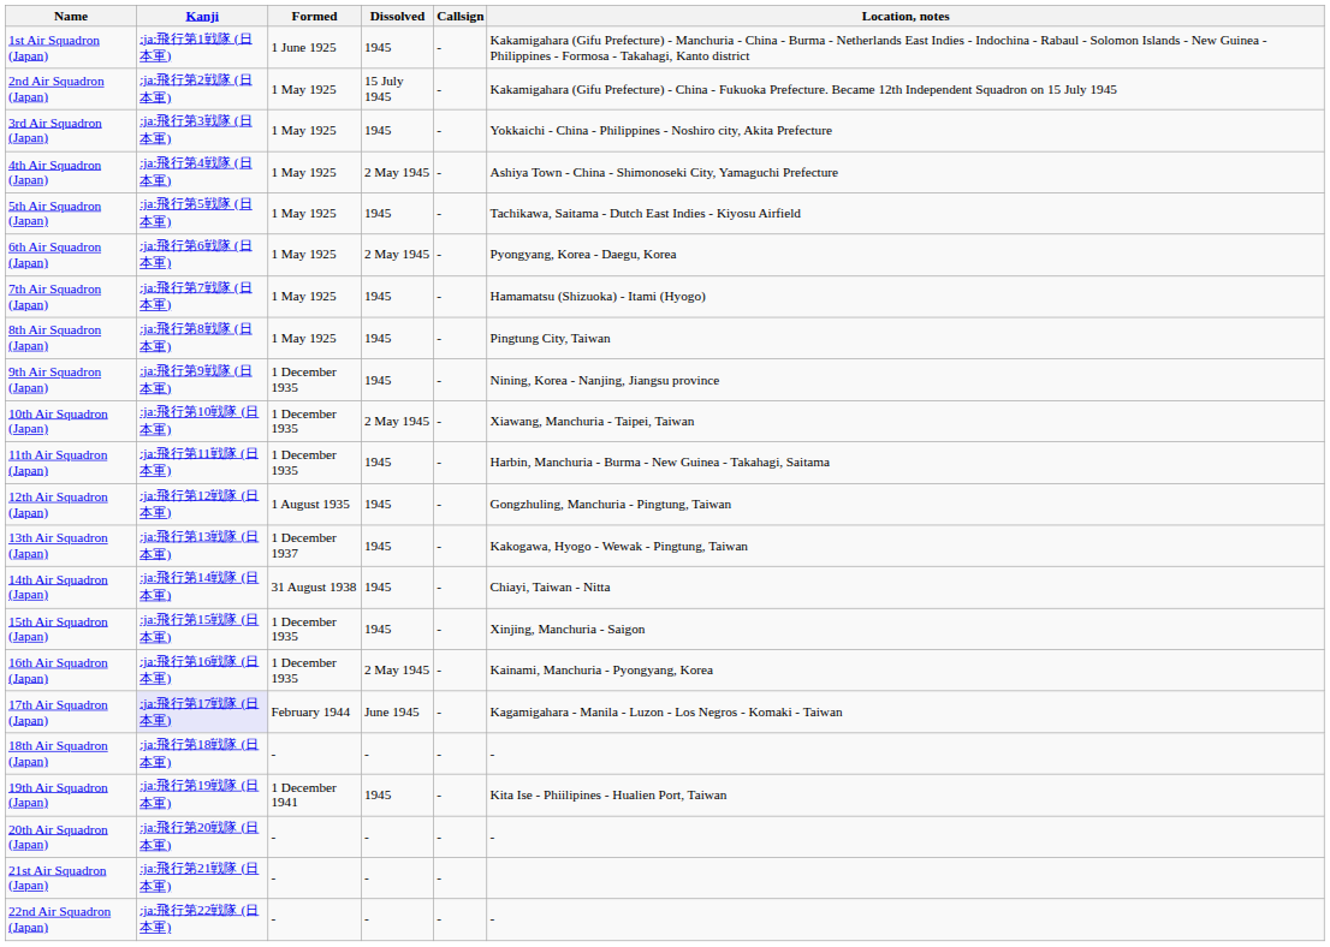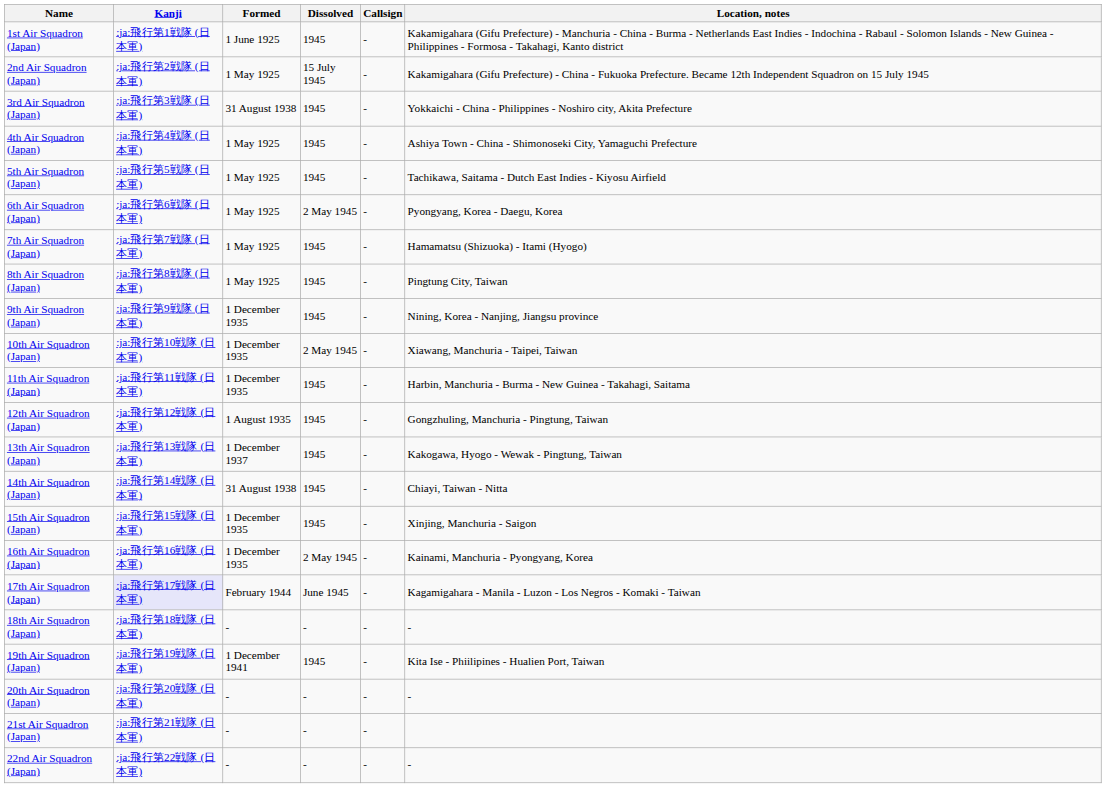3rd Air Squadron (Japan) | Formed: 1 May 1925 -> 31 August 1938
4th Air Squadron (Japan) | Dissolved: 2 May 1945 -> 1945
